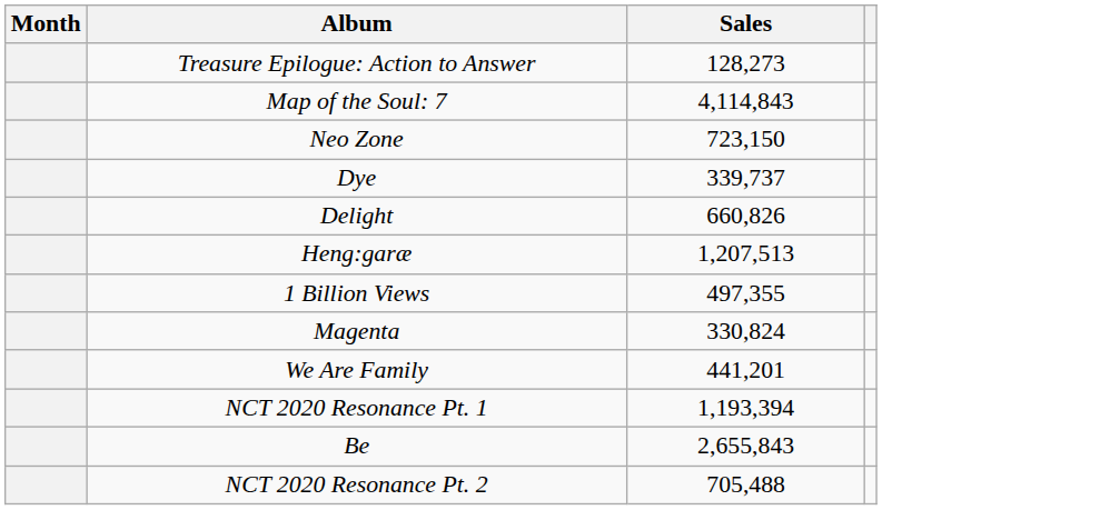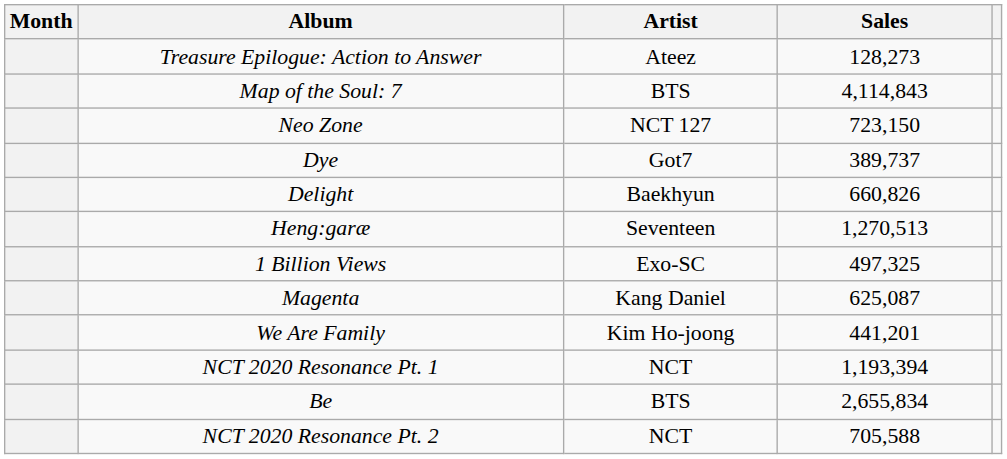+ column: Artist | Ateez | BTS | NCT 127 | Got7 | Baekhyun | Seventeen | Exo-SC | Kang Daniel | Kim Ho-joong | NCT | BTS | NCT
Dye | Sales: 339,737 -> 389,737
Heng:garæ | Sales: 1,207,513 -> 1,270,513
1 Billion Views | Sales: 497,355 -> 497,325
Magenta | Sales: 330,824 -> 625,087
Be | Sales: 2,655,843 -> 2,655,834
NCT 2020 Resonance Pt. 2 | Sales: 705,488 -> 705,588
